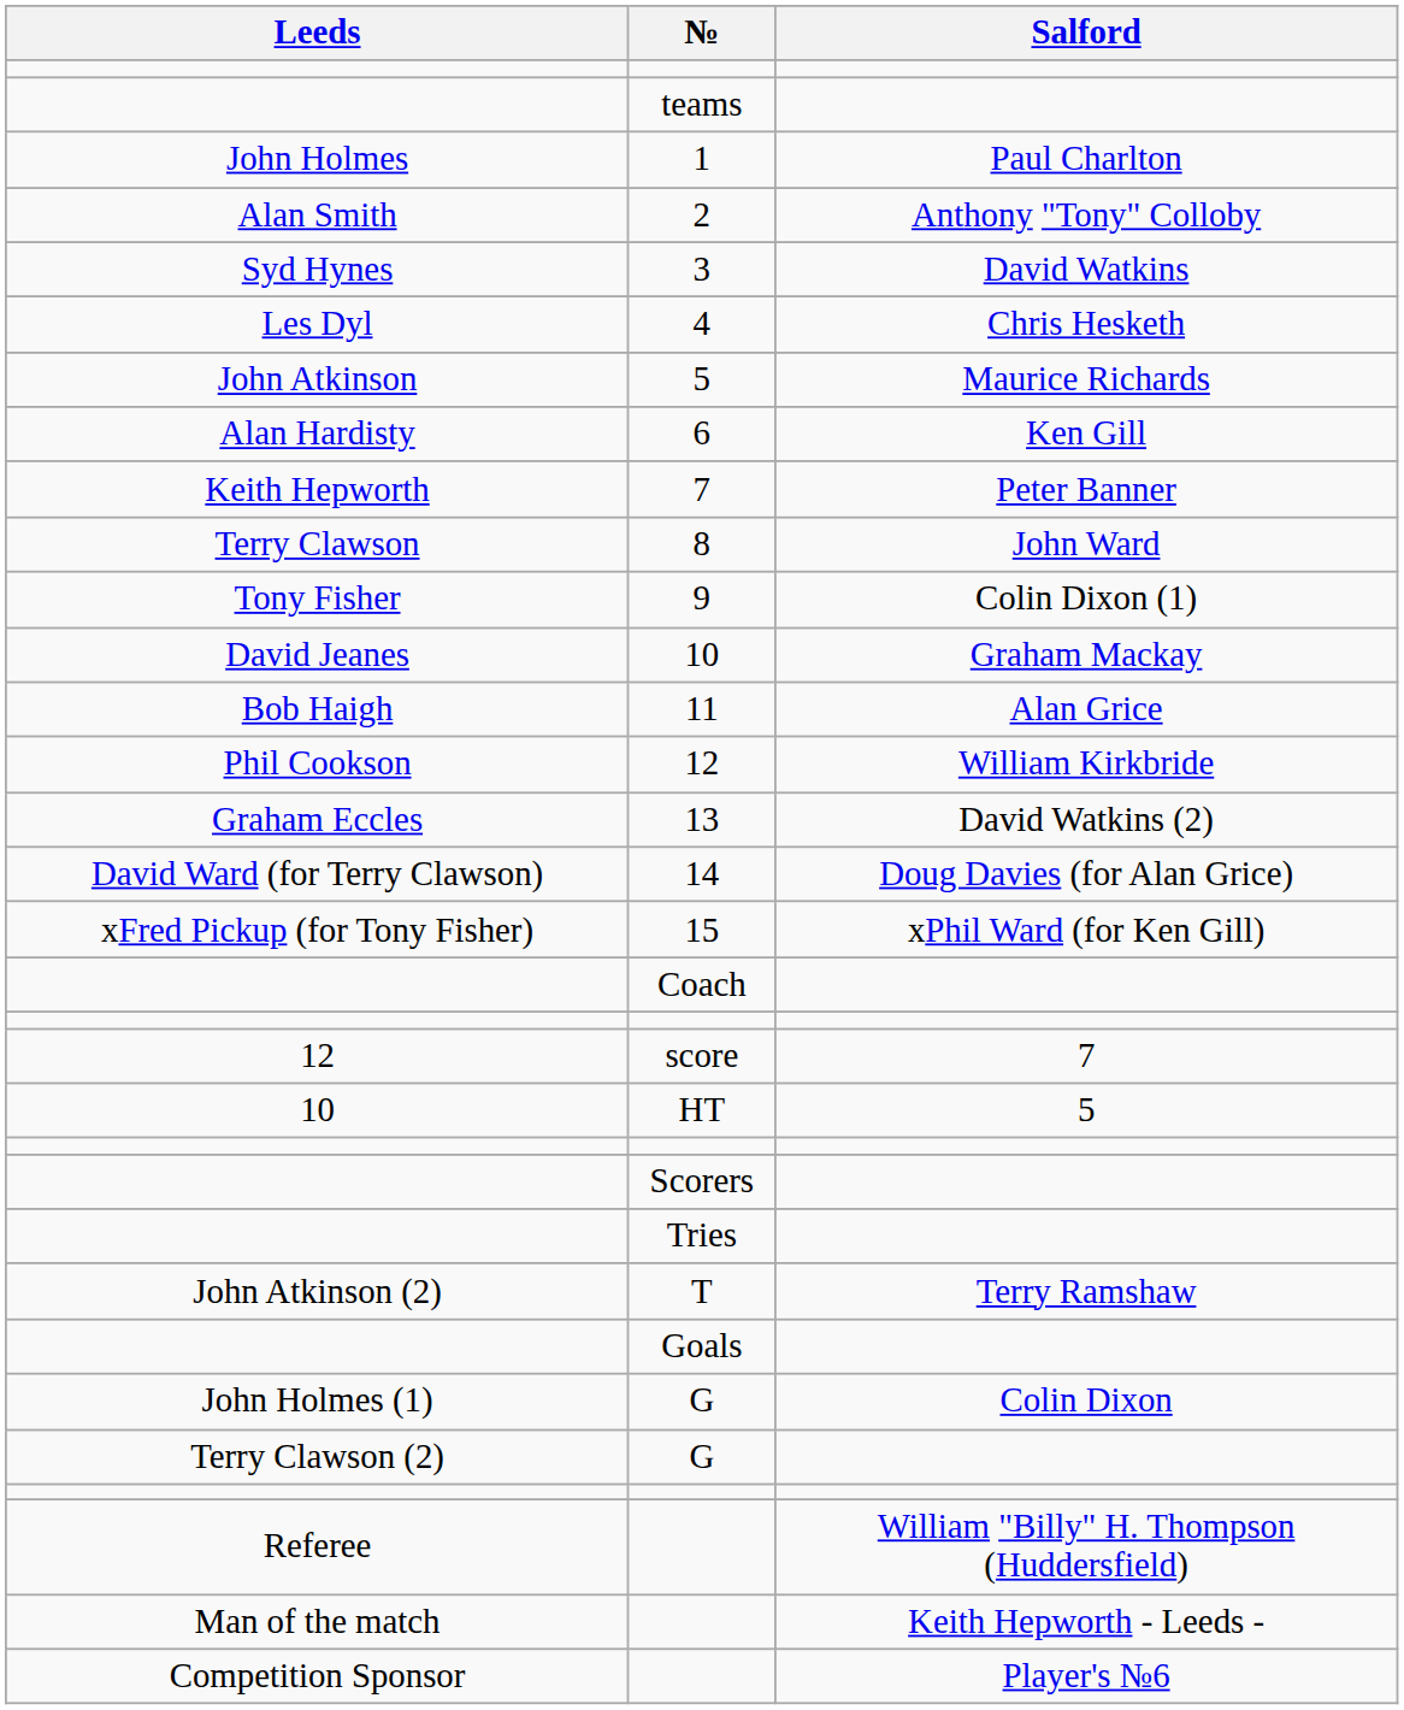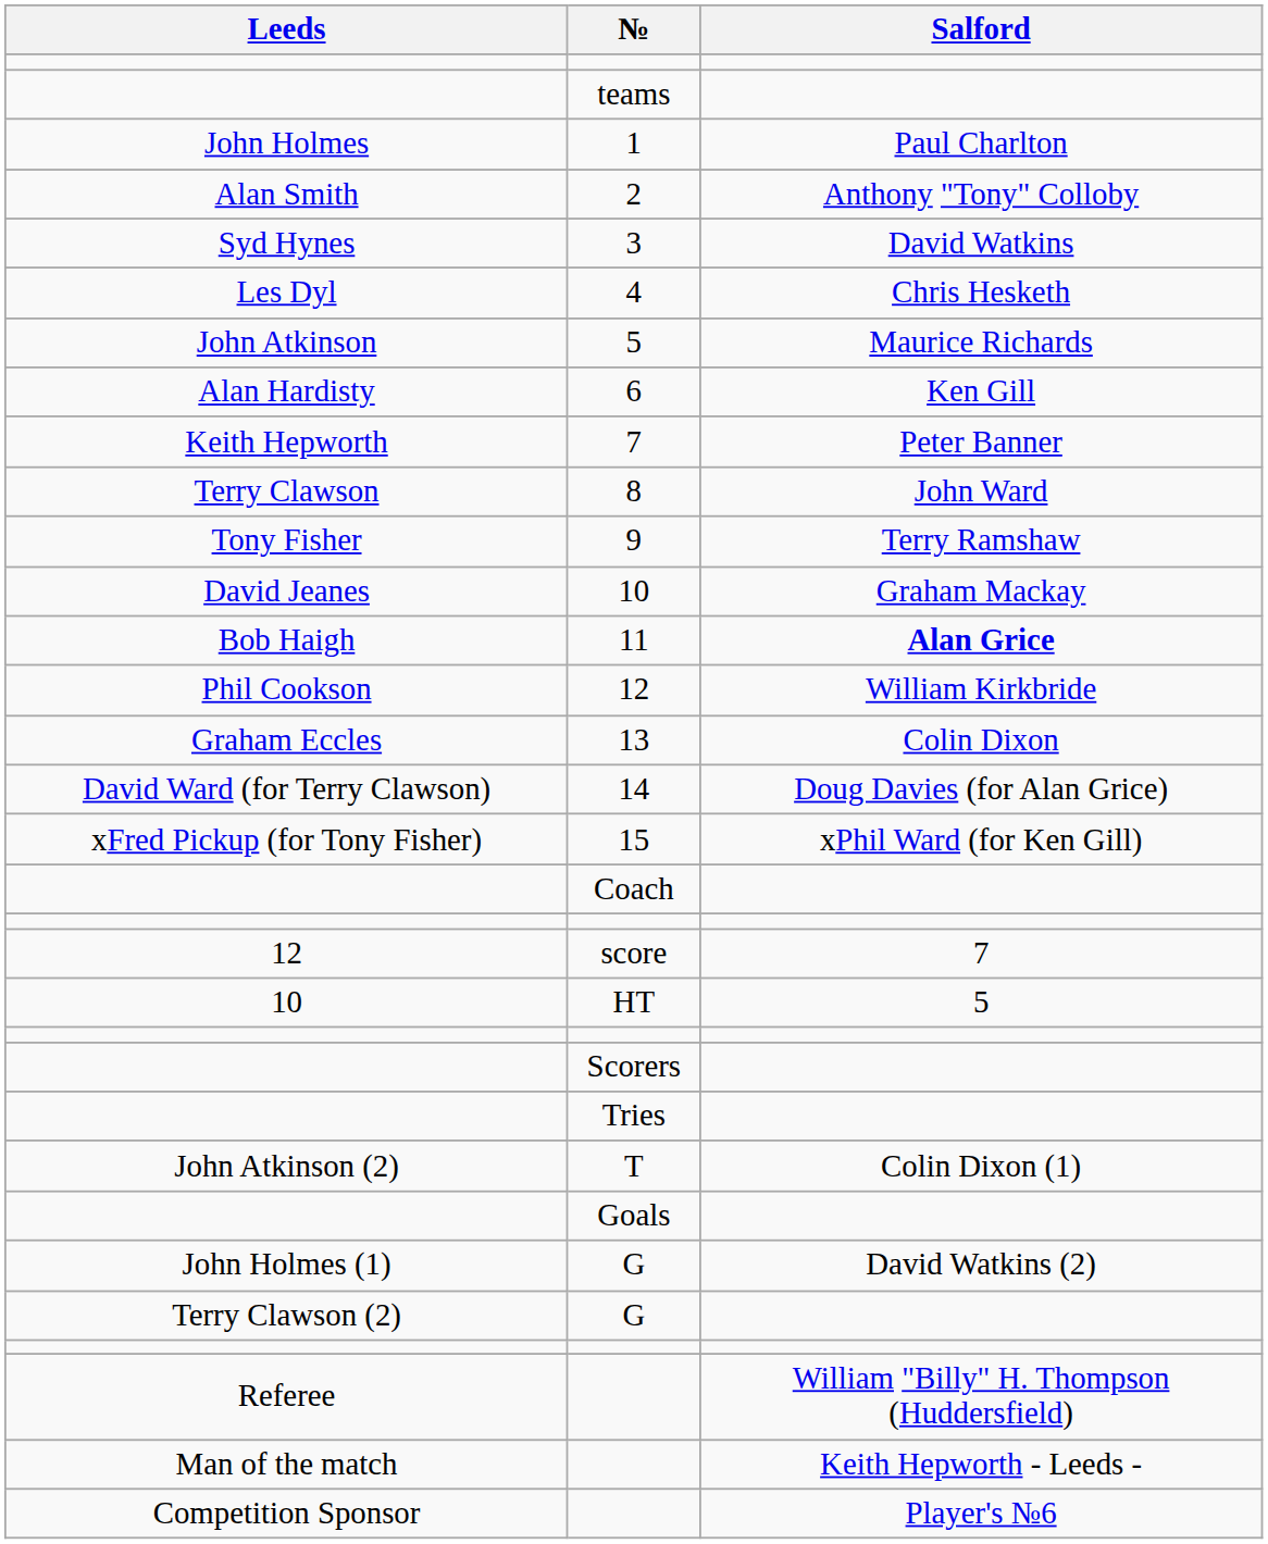9 | Salford: Colin Dixon (1) -> Terry Ramshaw
11 | Salford: normal -> bold
13 | Salford: David Watkins (2) -> Colin Dixon
T | Salford: Terry Ramshaw -> Colin Dixon (1)
John Holmes (1) / G | Salford: Colin Dixon -> David Watkins (2)
